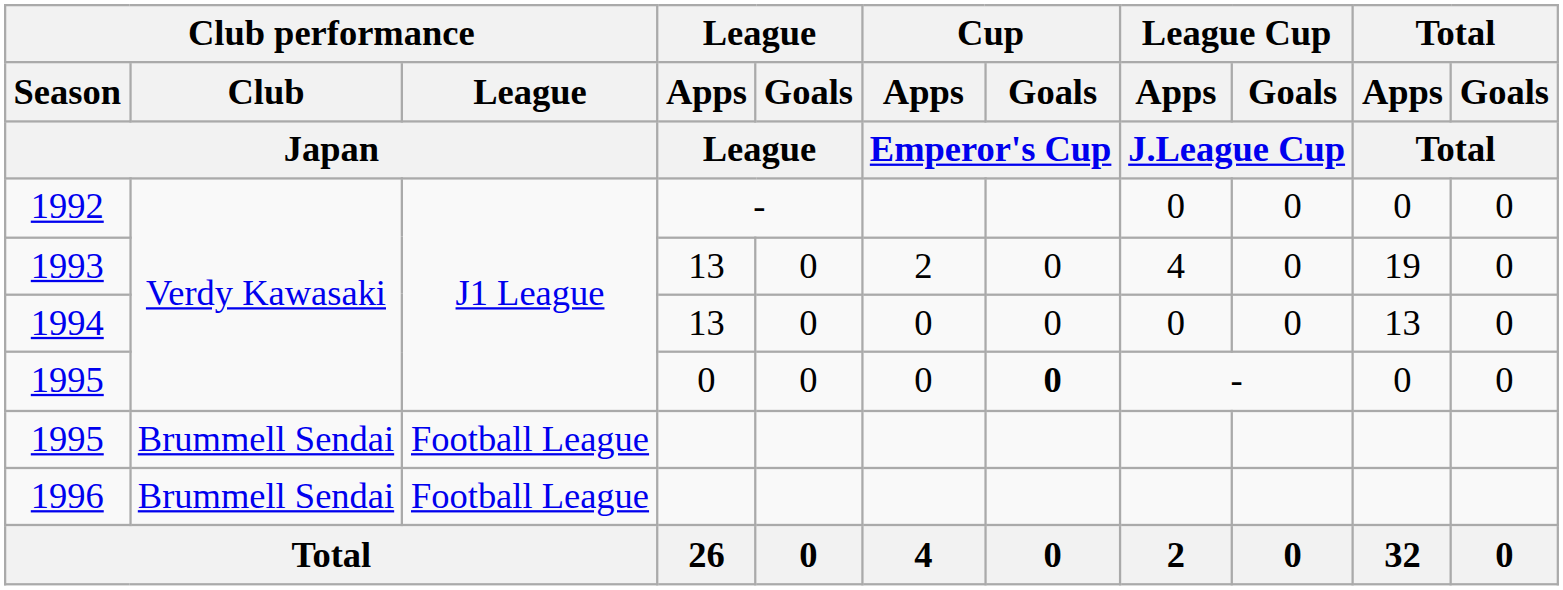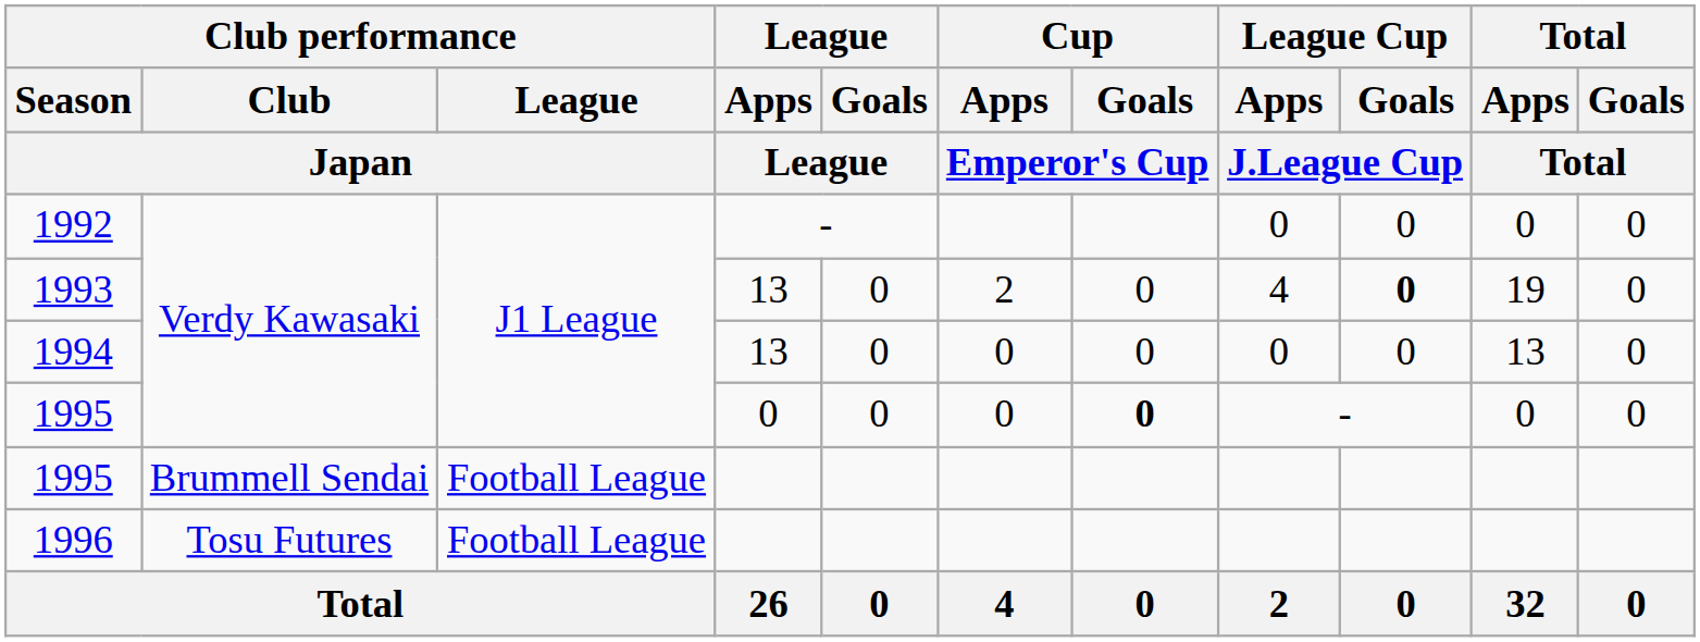1993 | League Cup / Goals / J.League Cup: normal -> bold
1996 | Club performance / Club / Japan: Brummell Sendai -> Tosu Futures
